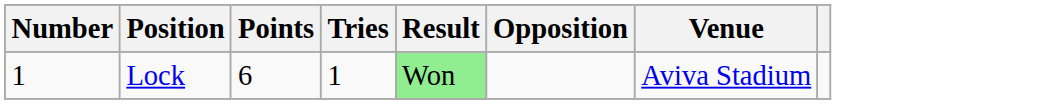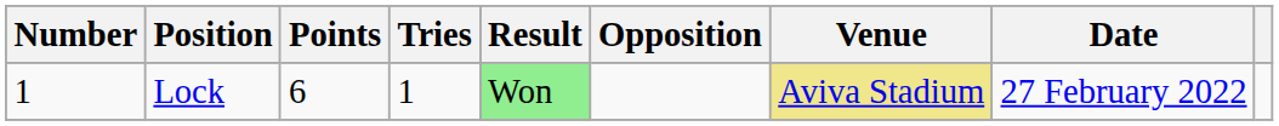+ column: Date | 27 February 2022
Lock | Venue: no background -> khaki background
